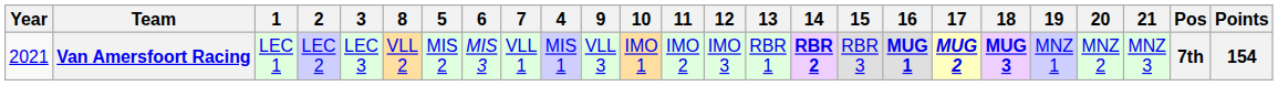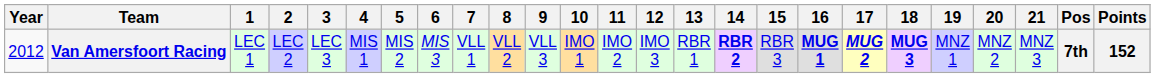columns swapped: 4 <-> 8
Van Amersfoort Racing | Year: 2021 -> 2012
Van Amersfoort Racing | Points: 154 -> 152
